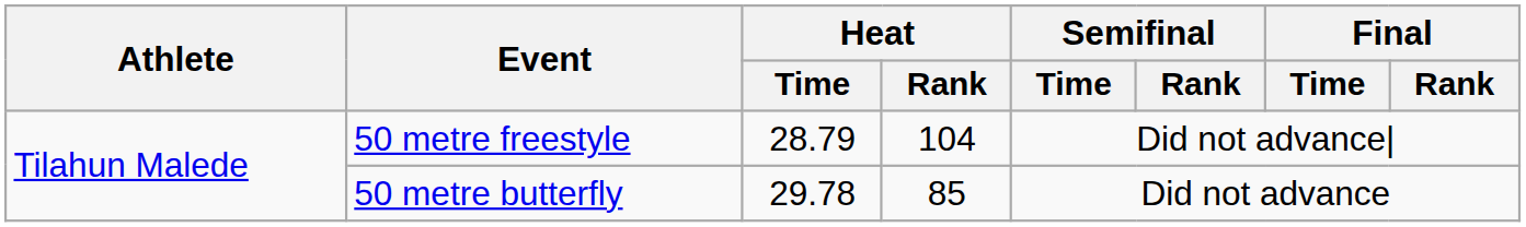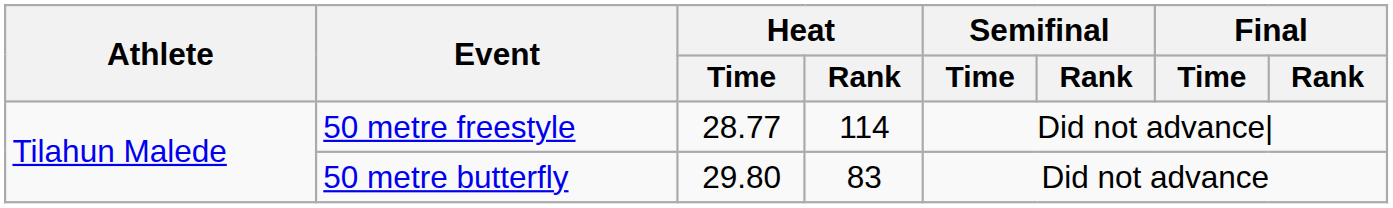50 metre freestyle | Heat / Time: 28.79 -> 28.77
50 metre freestyle | Heat / Rank: 104 -> 114
50 metre butterfly | Heat / Time: 29.78 -> 29.80
50 metre butterfly | Heat / Rank: 85 -> 83
